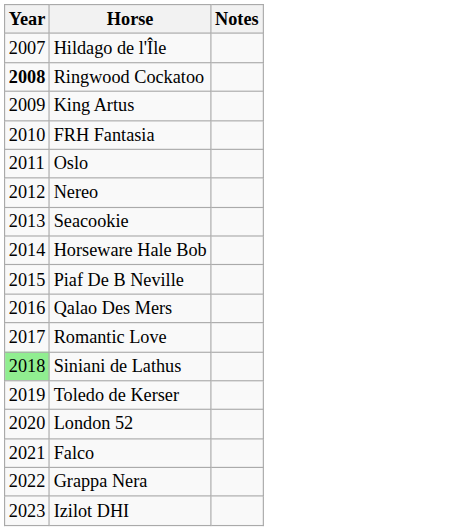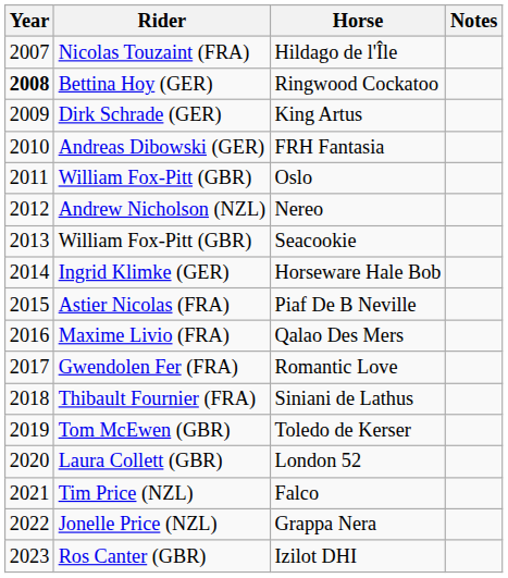+ column: Rider | Nicolas Touzaint (FRA) | Bettina Hoy (GER) | Dirk Schrade (GER) | Andreas Dibowski (GER) | William Fox-Pitt (GBR) | Andrew Nicholson (NZL) | William Fox-Pitt (GBR) | Ingrid Klimke (GER) | Astier Nicolas (FRA) | Maxime Livio (FRA) | Gwendolen Fer (FRA) | Thibault Fournier (FRA) | Tom McEwen (GBR) | Laura Collett (GBR) | Tim Price (NZL) | Jonelle Price (NZL) | Ros Canter (GBR)
Siniani de Lathus | Year: lightgreen background -> no background
